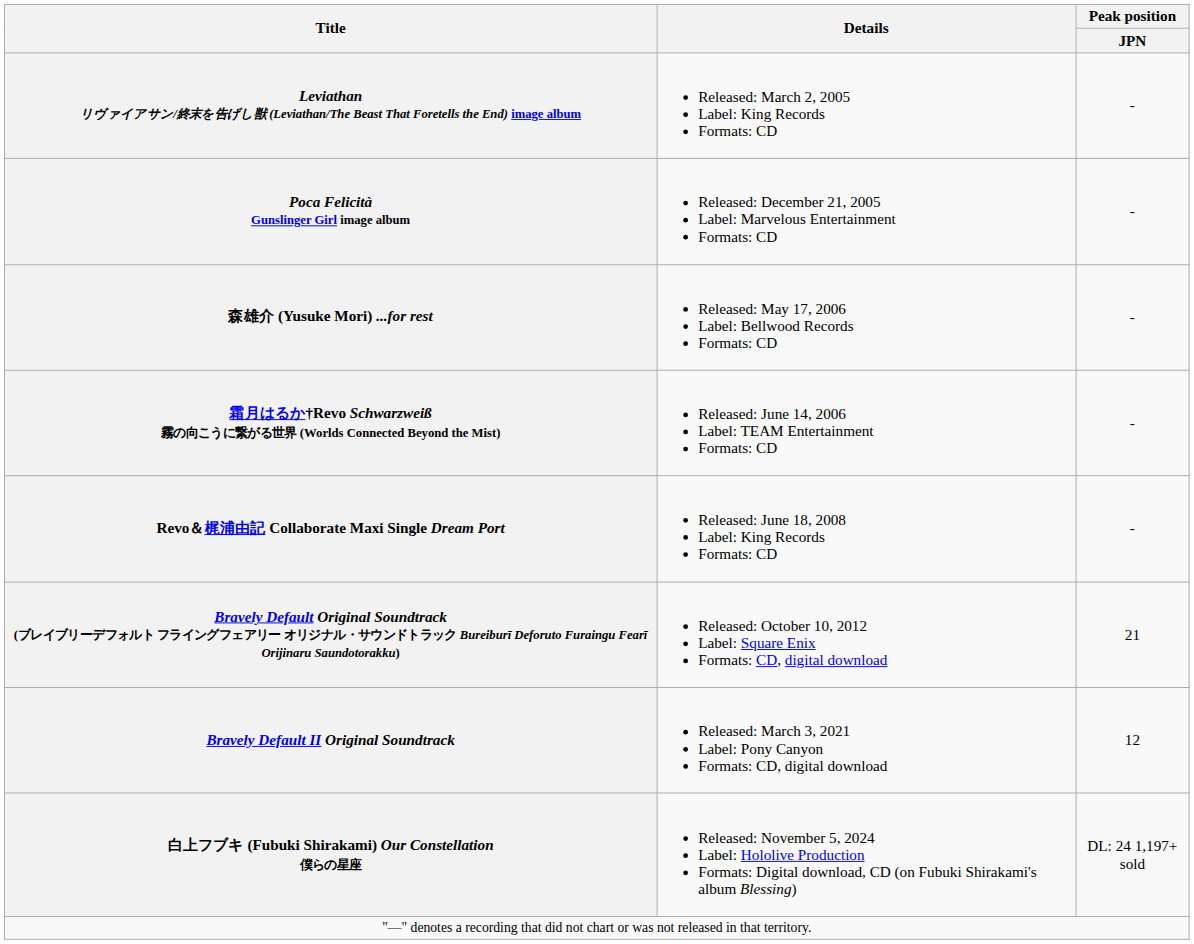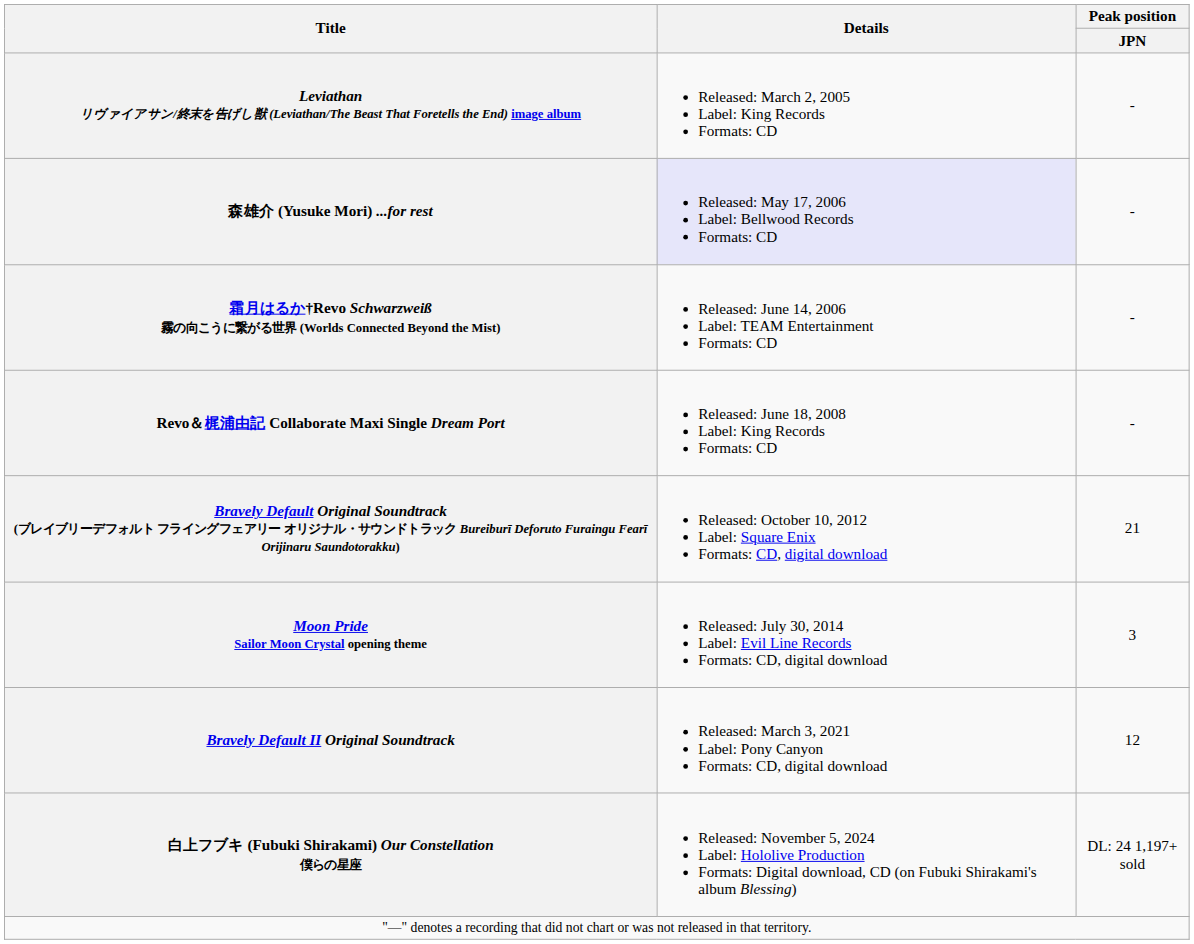- row: Poca Felicità Gunslinger Girl image album | Released: December 21, 2005 Label: Marvelous Entertainment Formats: CD | -
森雄介 (Yusuke Mori) ...for rest | Details: no background -> lavender background
+ row: Moon Pride Sailor Moon Crystal opening theme | Released: July 30, 2014 Label: Evil Line Records Formats: CD, digital download | 3
